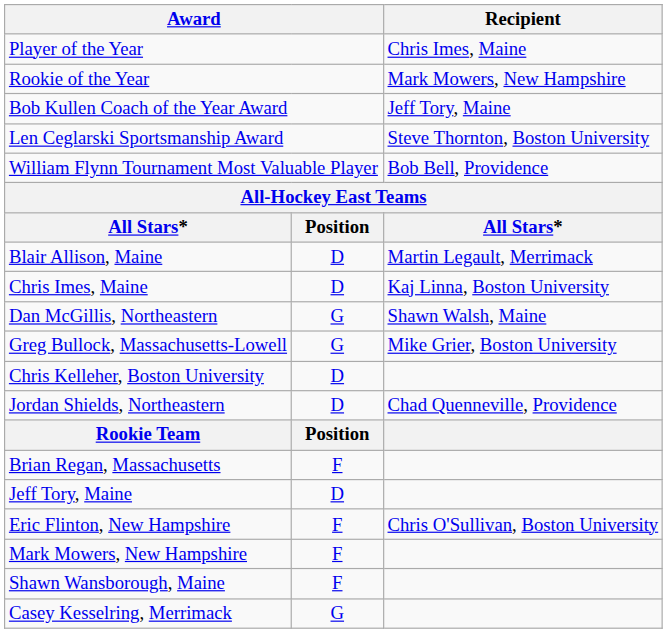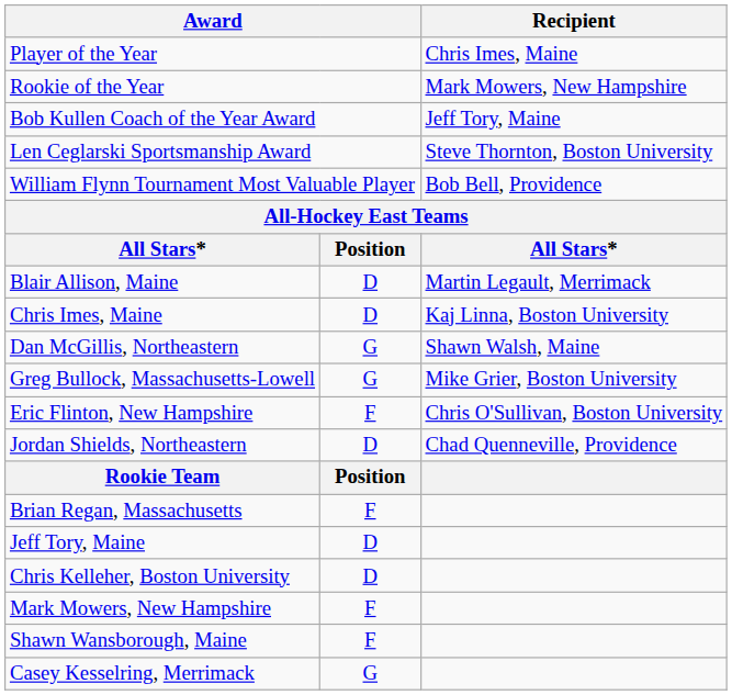rows swapped: Eric Flinton, New Hampshire <-> Chris Kelleher, Boston University
